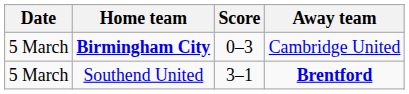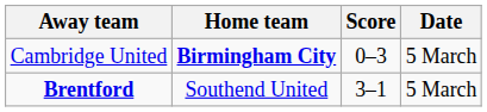columns swapped: Date <-> Away team
